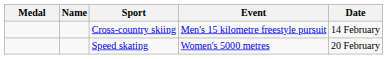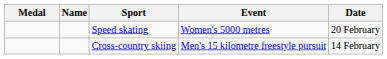rows swapped: Cross-country skiing <-> Speed skating
